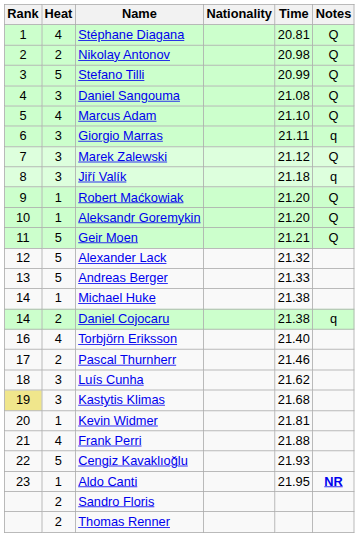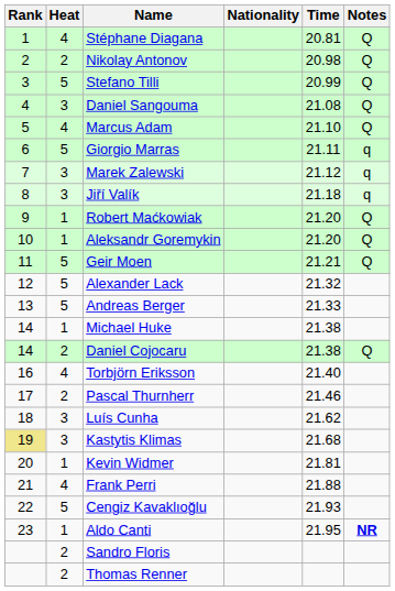Giorgio Marras | Heat: 3 -> 5
Marek Zalewski | Notes: Q -> q
Daniel Cojocaru | Notes: q -> Q
